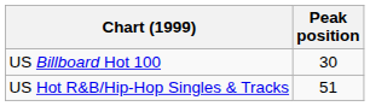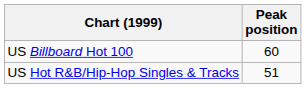US Billboard Hot 100 | Peak position: 30 -> 60
